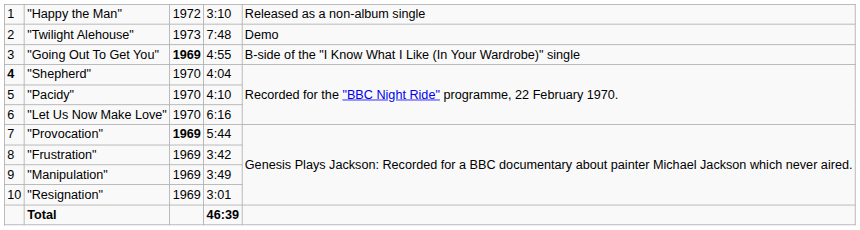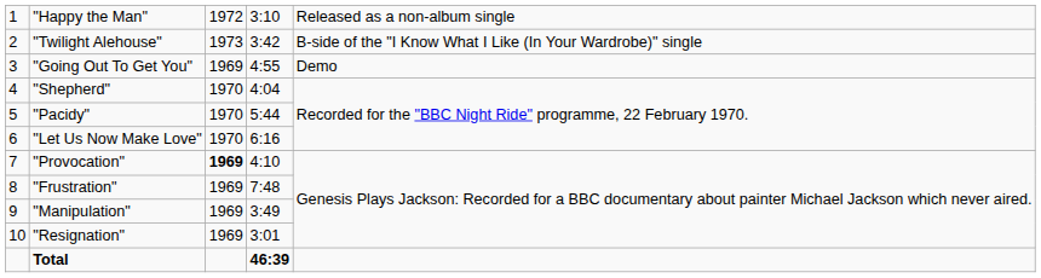"Twilight Alehouse" | column 4: 7:48 -> 3:42
"Twilight Alehouse" | column 5: Demo -> B-side of the "I Know What I Like (In Your Wardrobe)" single
"Going Out To Get You" | column 3: bold -> normal
"Going Out To Get You" | column 5: B-side of the "I Know What I Like (In Your Wardrobe)" single -> Demo
"Shepherd" | column 1: bold -> normal
"Pacidy" | column 4: 4:10 -> 5:44
"Provocation" | column 4: 5:44 -> 4:10
"Frustration" | column 4: 3:42 -> 7:48
